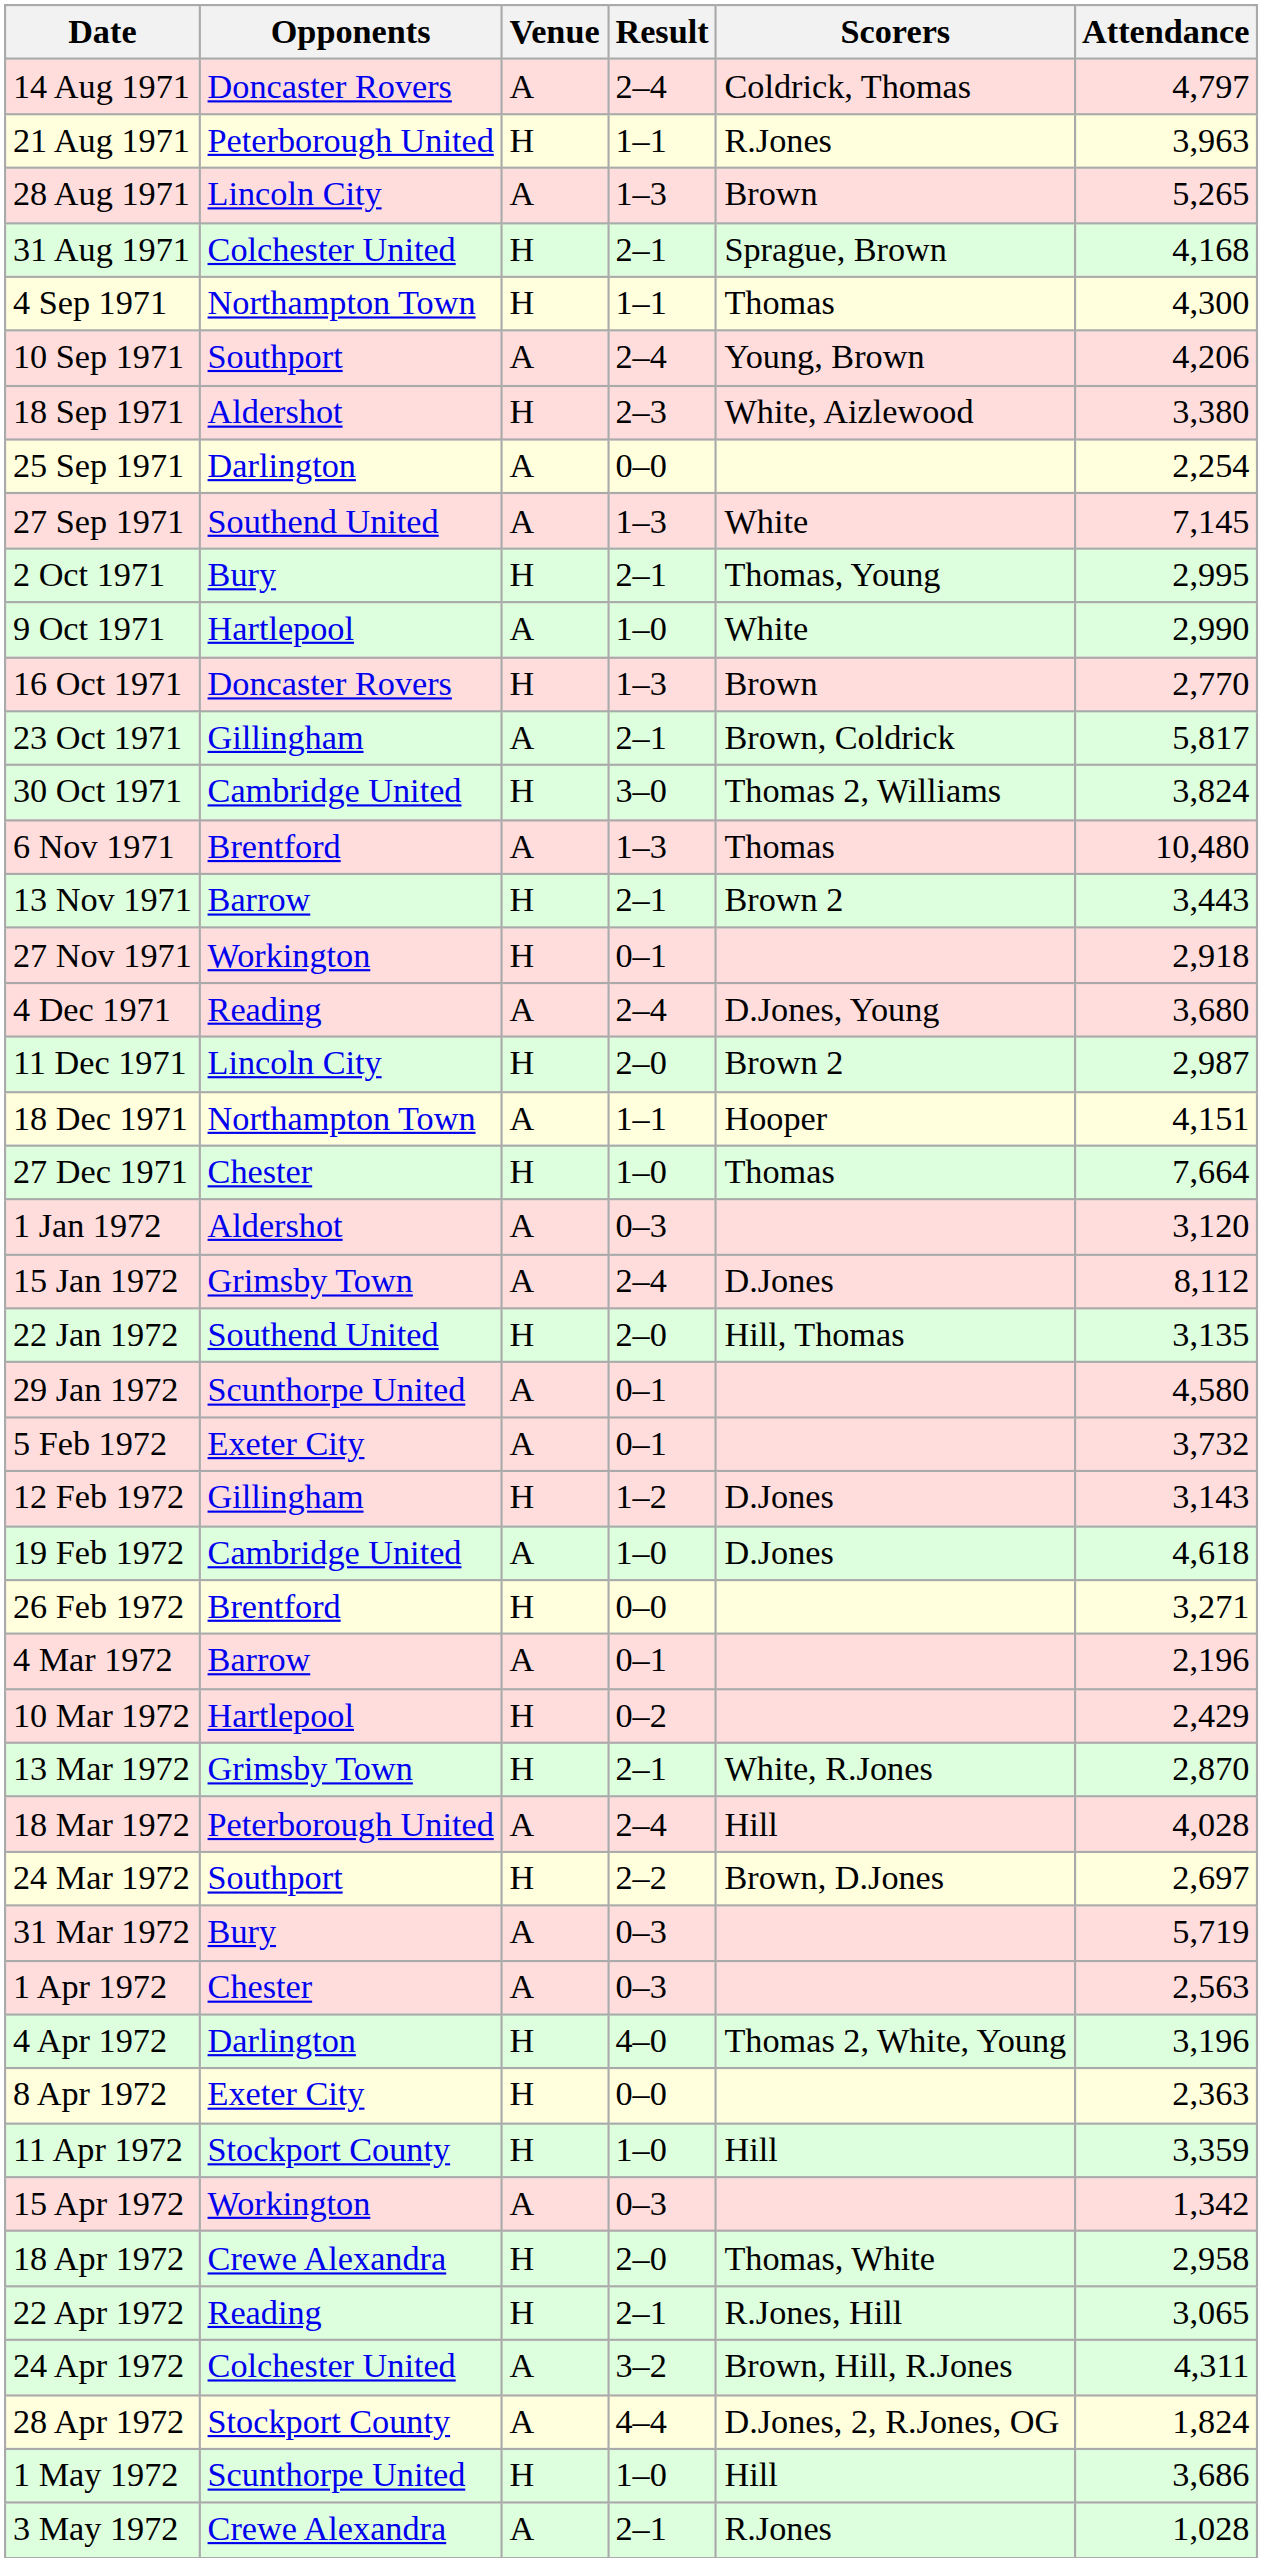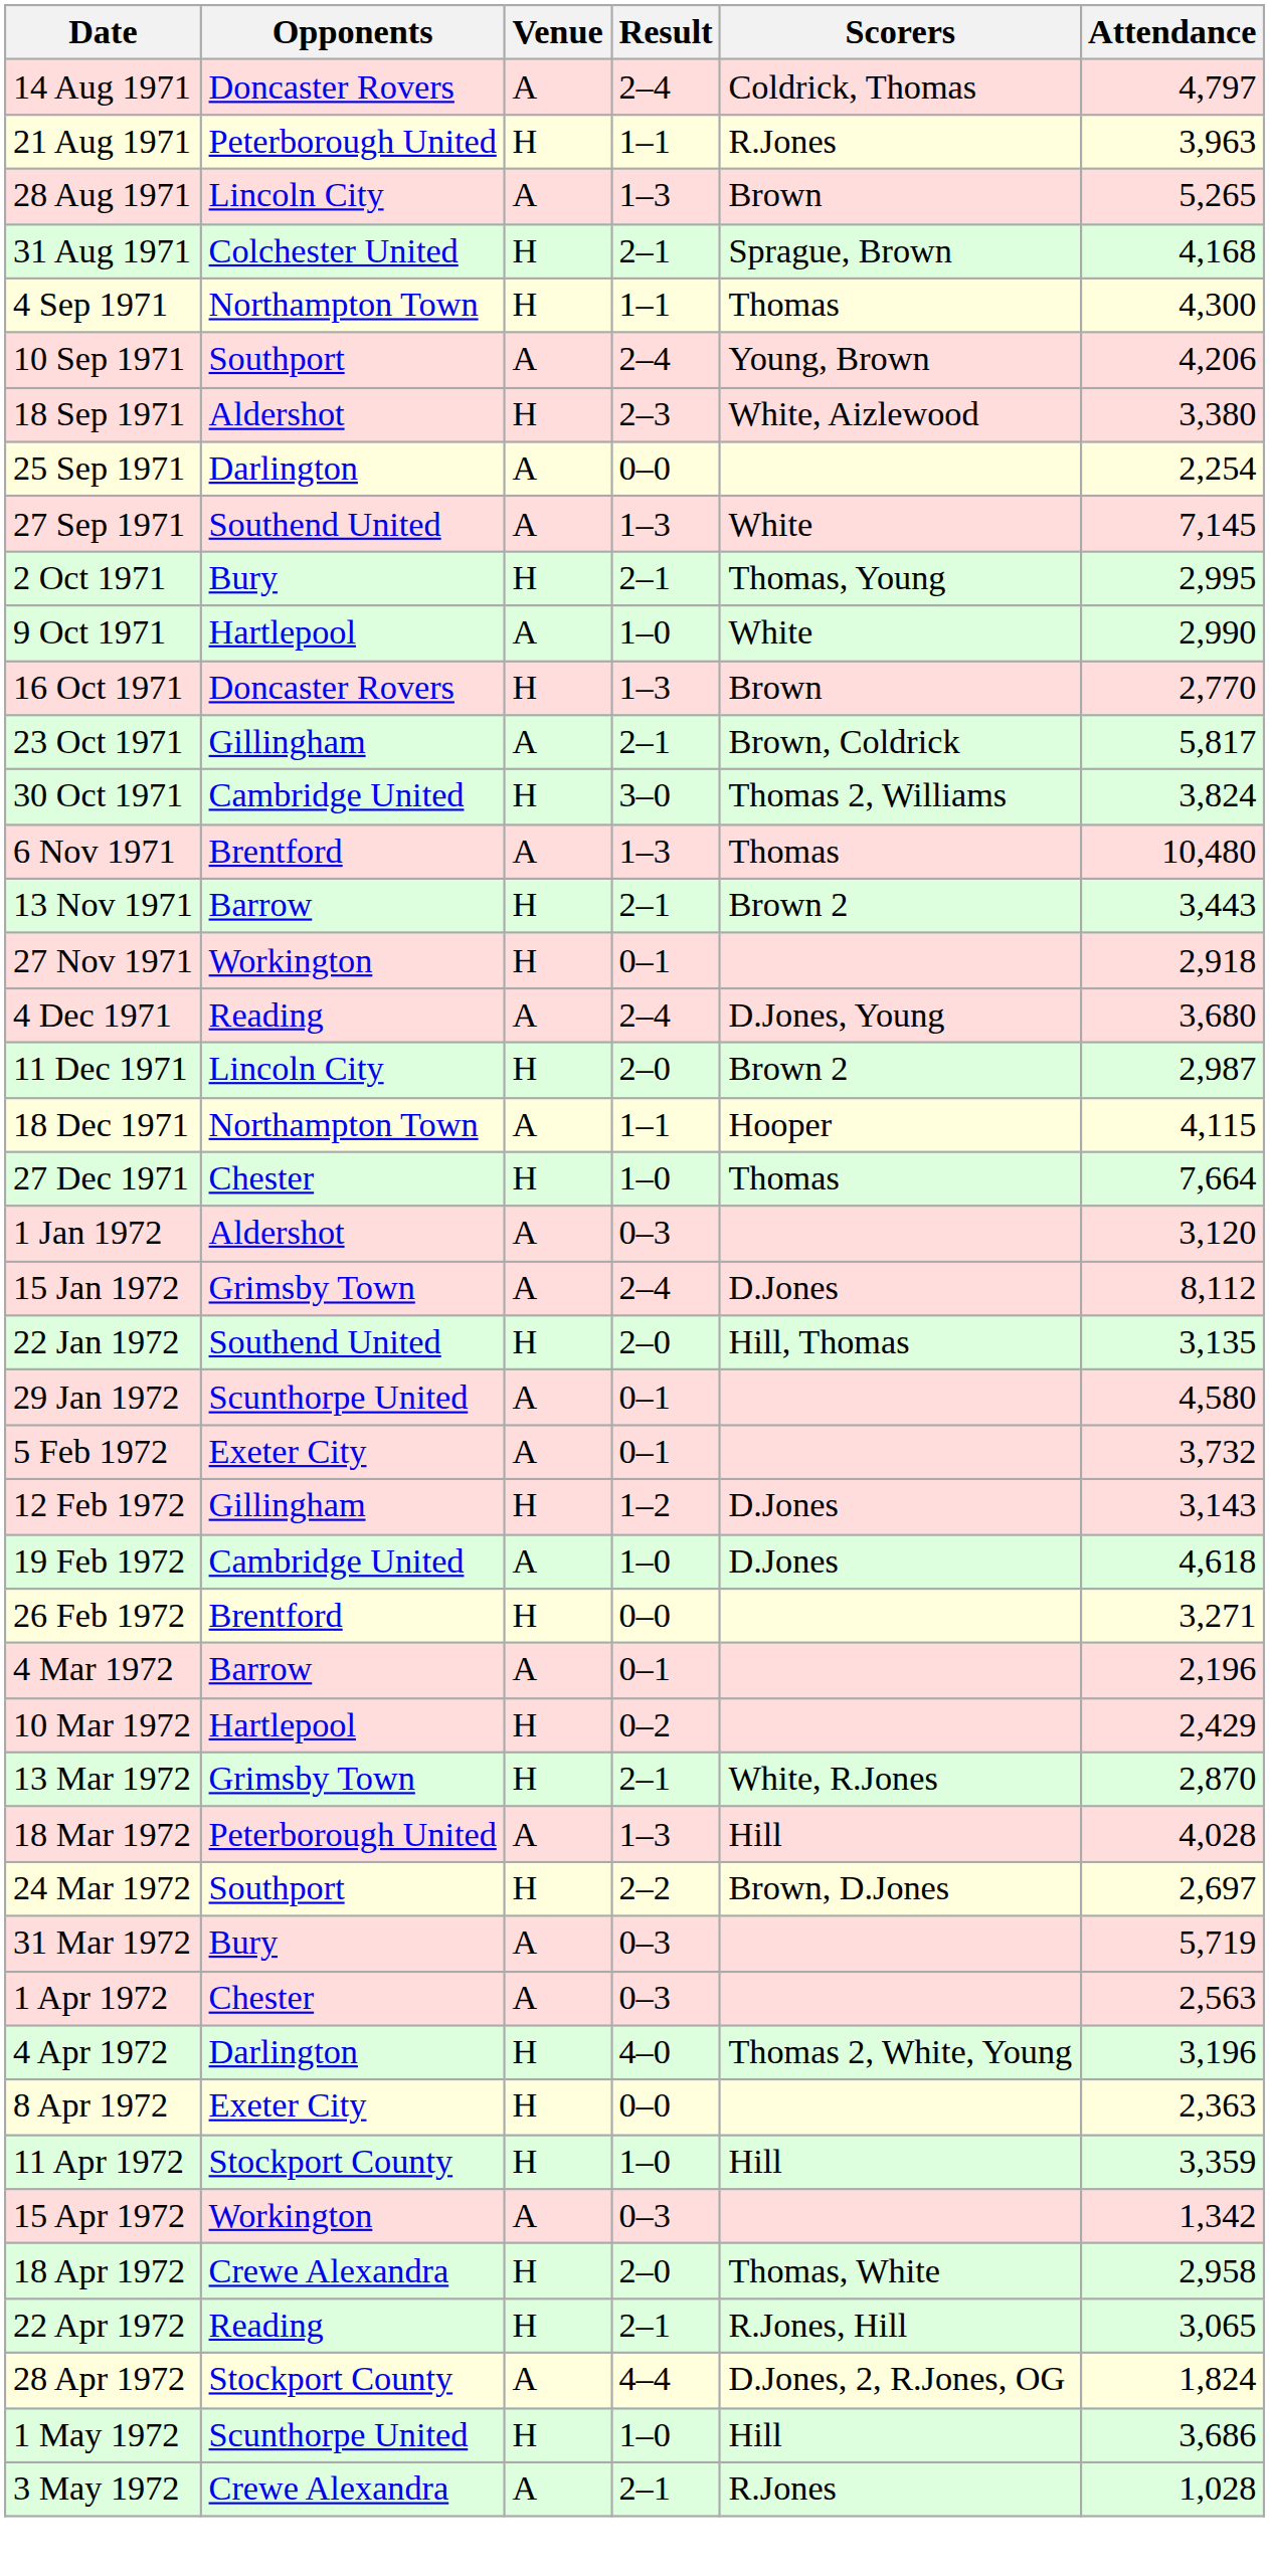18 Dec 1971 | Attendance: 4,151 -> 4,115
18 Mar 1972 | Result: 2–4 -> 1–3
- row: 24 Apr 1972 | Colchester United | A | 3–2 | Brown, Hill, R.Jones | 4,311
